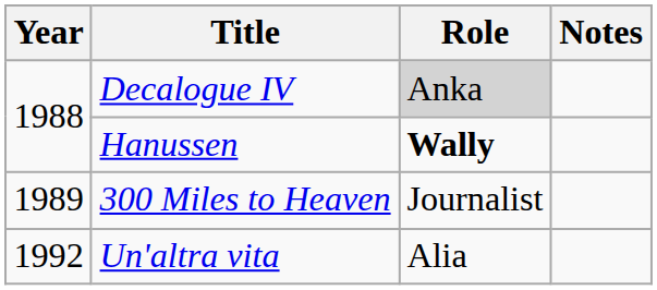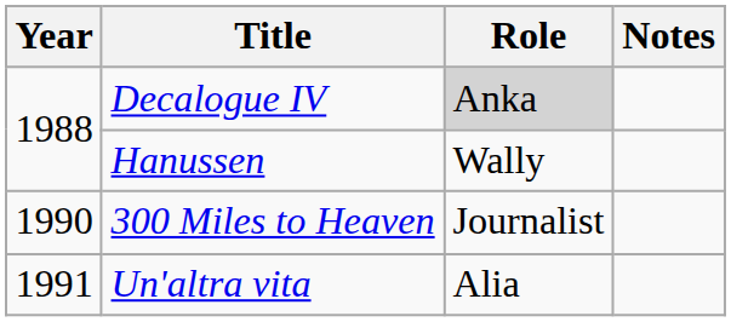Hanussen | Role: bold -> normal
300 Miles to Heaven | Year: 1989 -> 1990
Un'altra vita | Year: 1992 -> 1991
